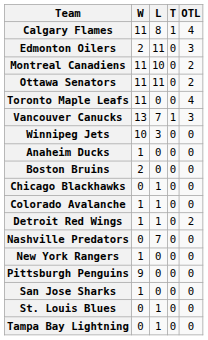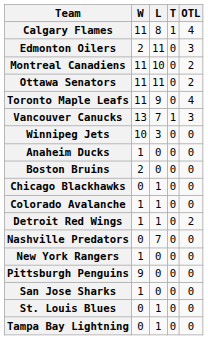Toronto Maple Leafs | L: 0 -> 9
